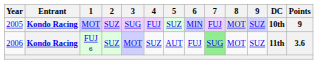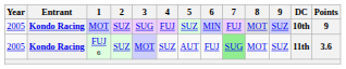FUJ 6 | Year: 2006 -> 2005
